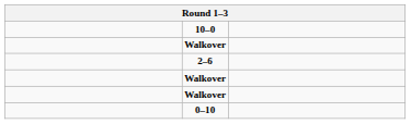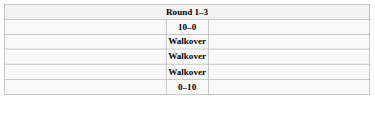- row: 2–6
